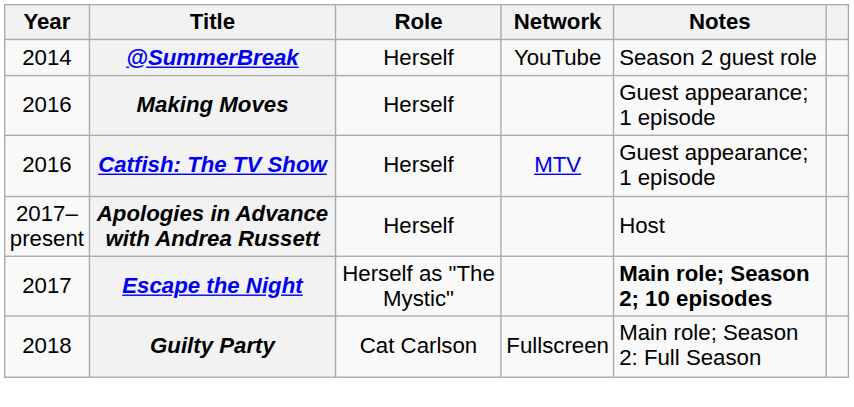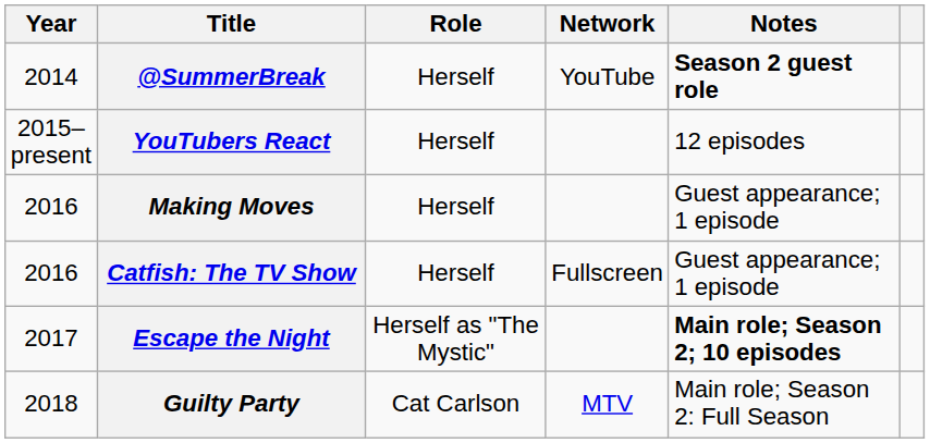@SummerBreak | Notes: normal -> bold
+ row: 2015–present | YouTubers React | Herself | 12 episodes
Catfish: The TV Show | Network: MTV -> Fullscreen
- row: 2017–present | Apologies in Advance with Andrea Russett | Herself | Host
Guilty Party | Network: Fullscreen -> MTV
